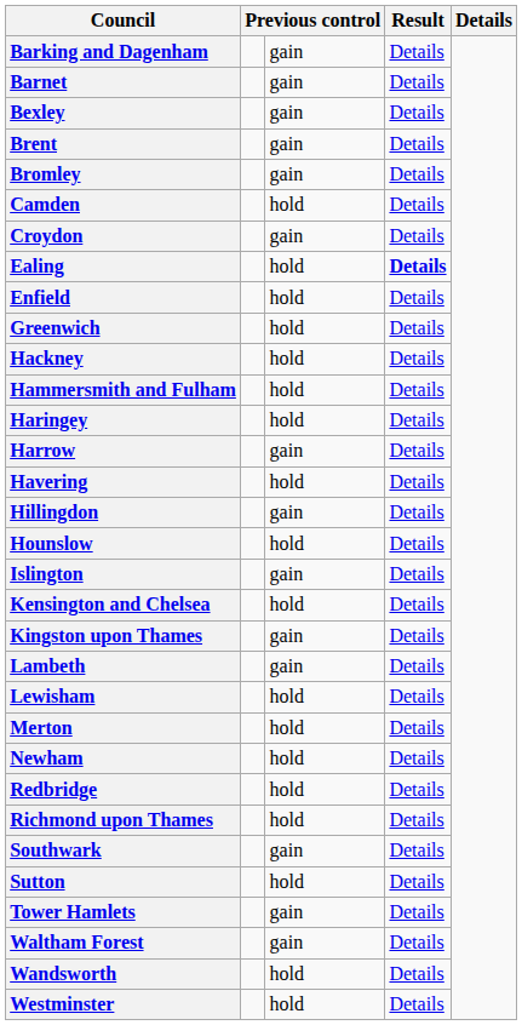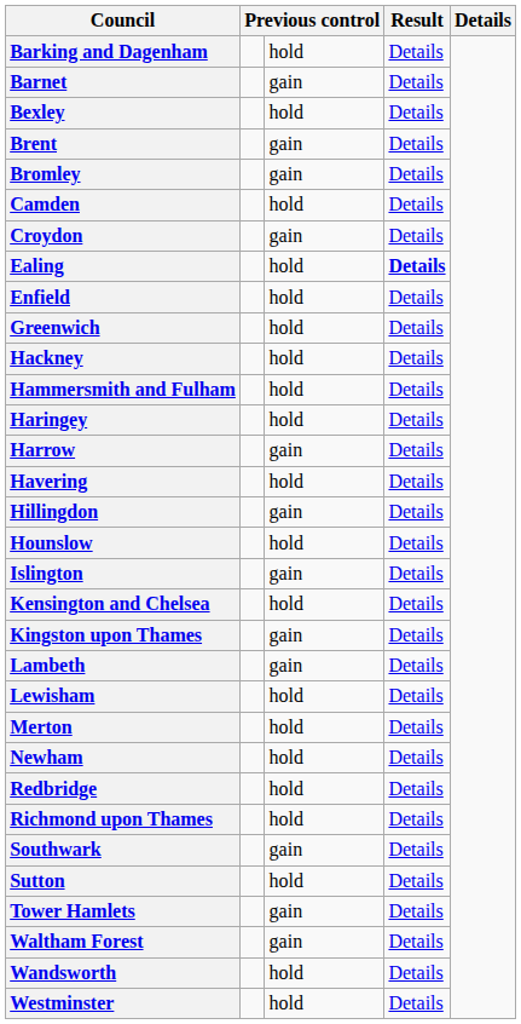Barking and Dagenham | column 3: gain -> hold
Bexley | column 3: gain -> hold
